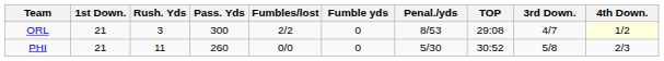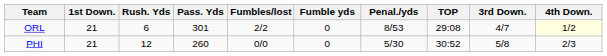ORL | Rush. Yds: 3 -> 6
ORL | Pass. Yds: 300 -> 301
PHI | Rush. Yds: 11 -> 12
